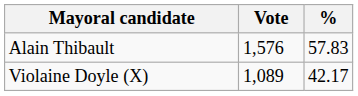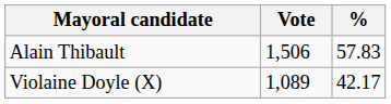Alain Thibault | Vote: 1,576 -> 1,506
